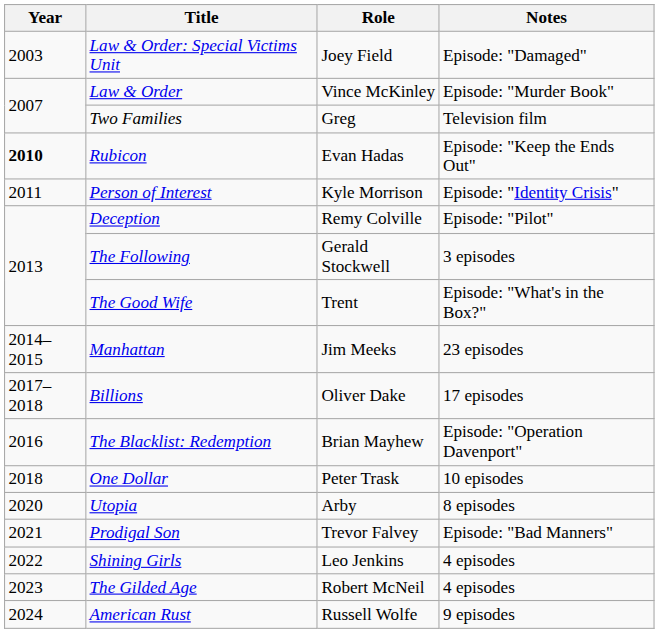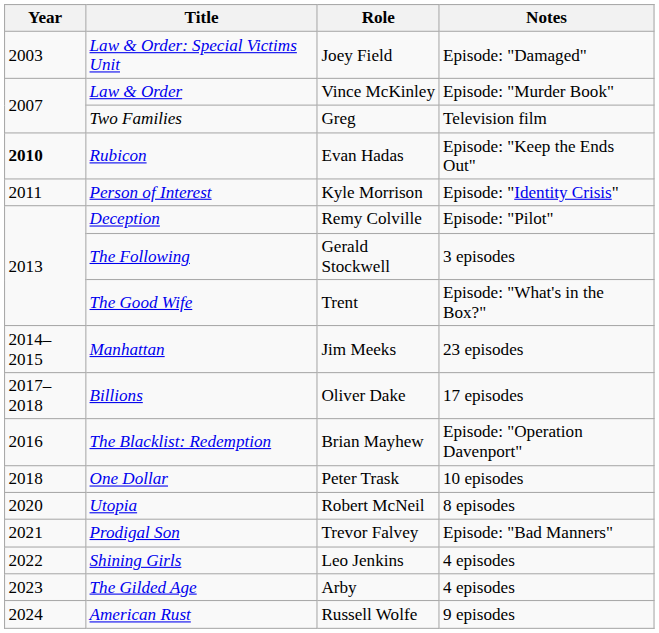Utopia | Role: Arby -> Robert McNeil
The Gilded Age | Role: Robert McNeil -> Arby
